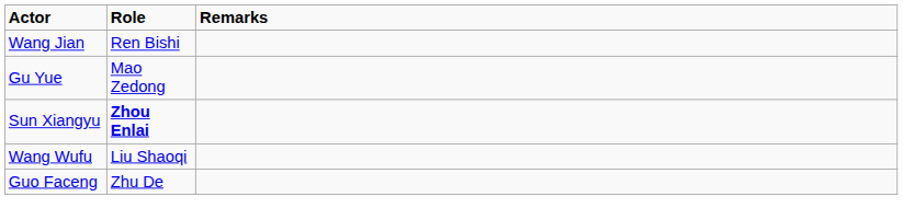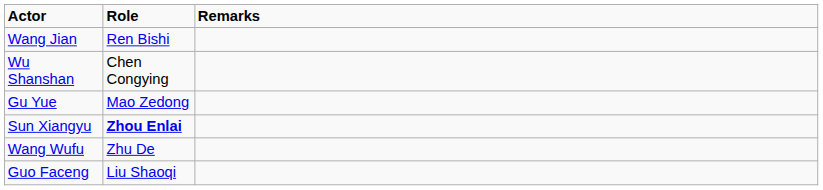+ row: Wu Shanshan | Chen Congying
Wang Wufu | Role: Liu Shaoqi -> Zhu De
Guo Faceng | Role: Zhu De -> Liu Shaoqi
